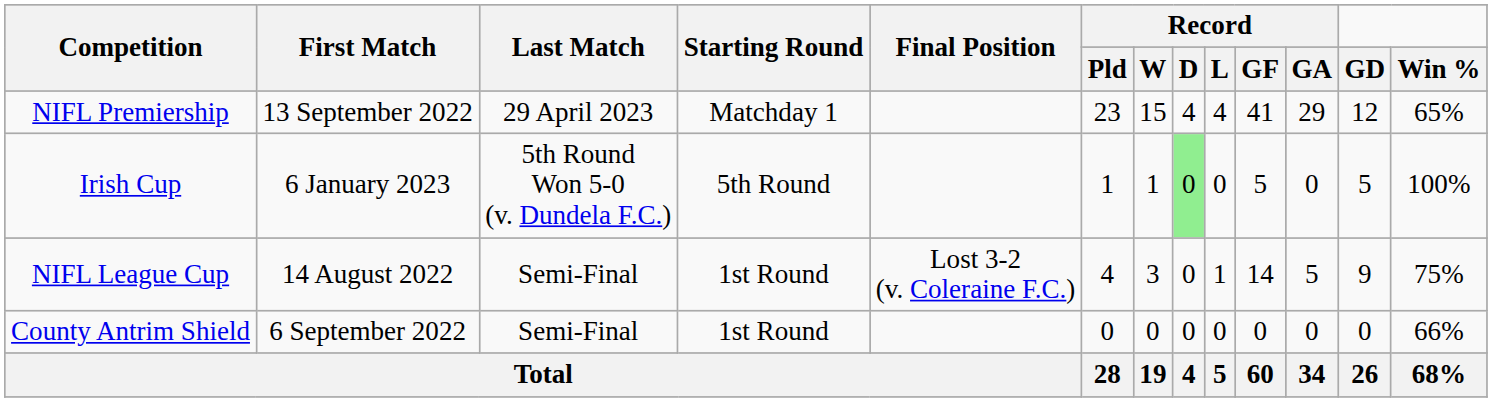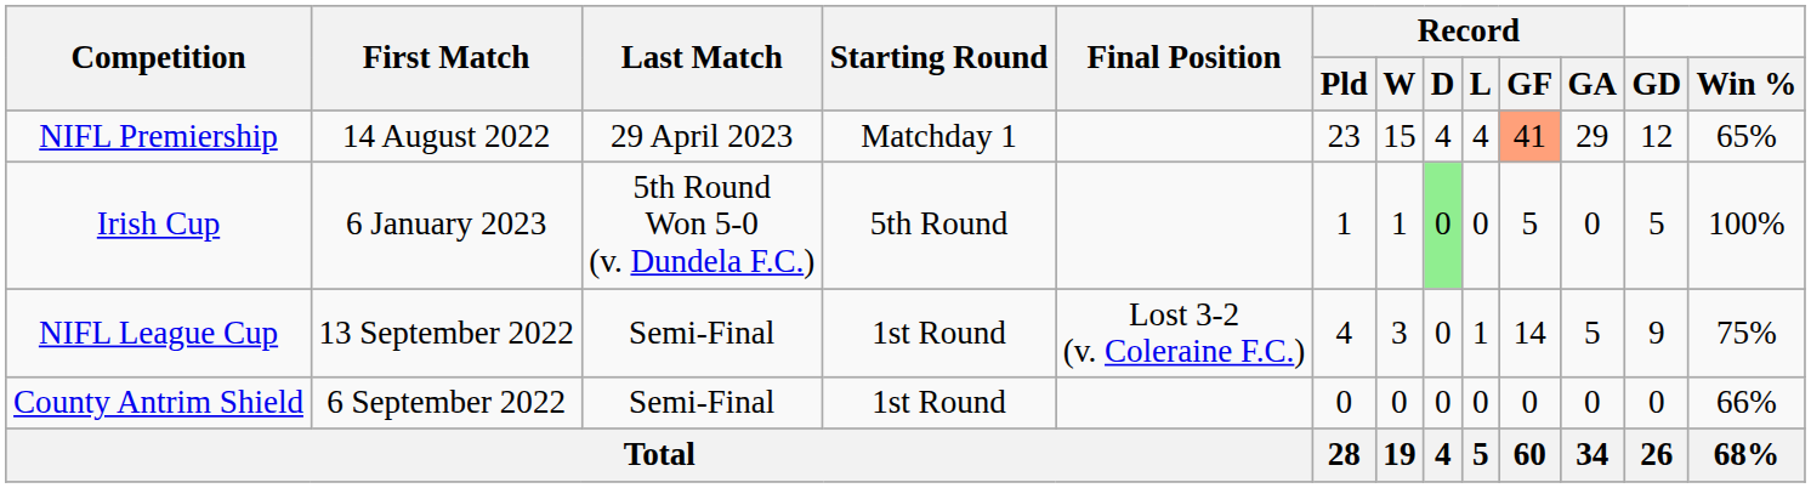NIFL Premiership | First Match: 13 September 2022 -> 14 August 2022
NIFL Premiership | Record / GF: no background -> lightsalmon background
NIFL League Cup | First Match: 14 August 2022 -> 13 September 2022
